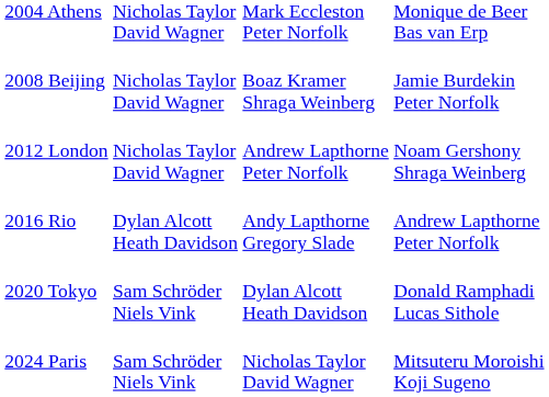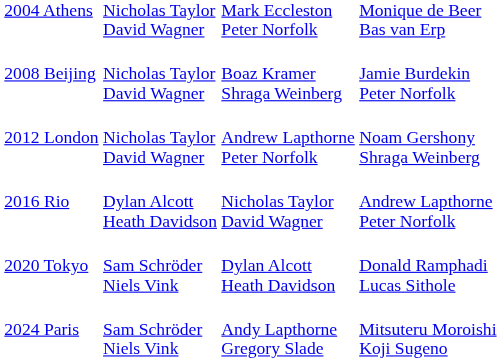2016 Rio | column 3: Andy Lapthorne Gregory Slade -> Nicholas Taylor David Wagner
2024 Paris | column 3: Nicholas Taylor David Wagner -> Andy Lapthorne Gregory Slade
